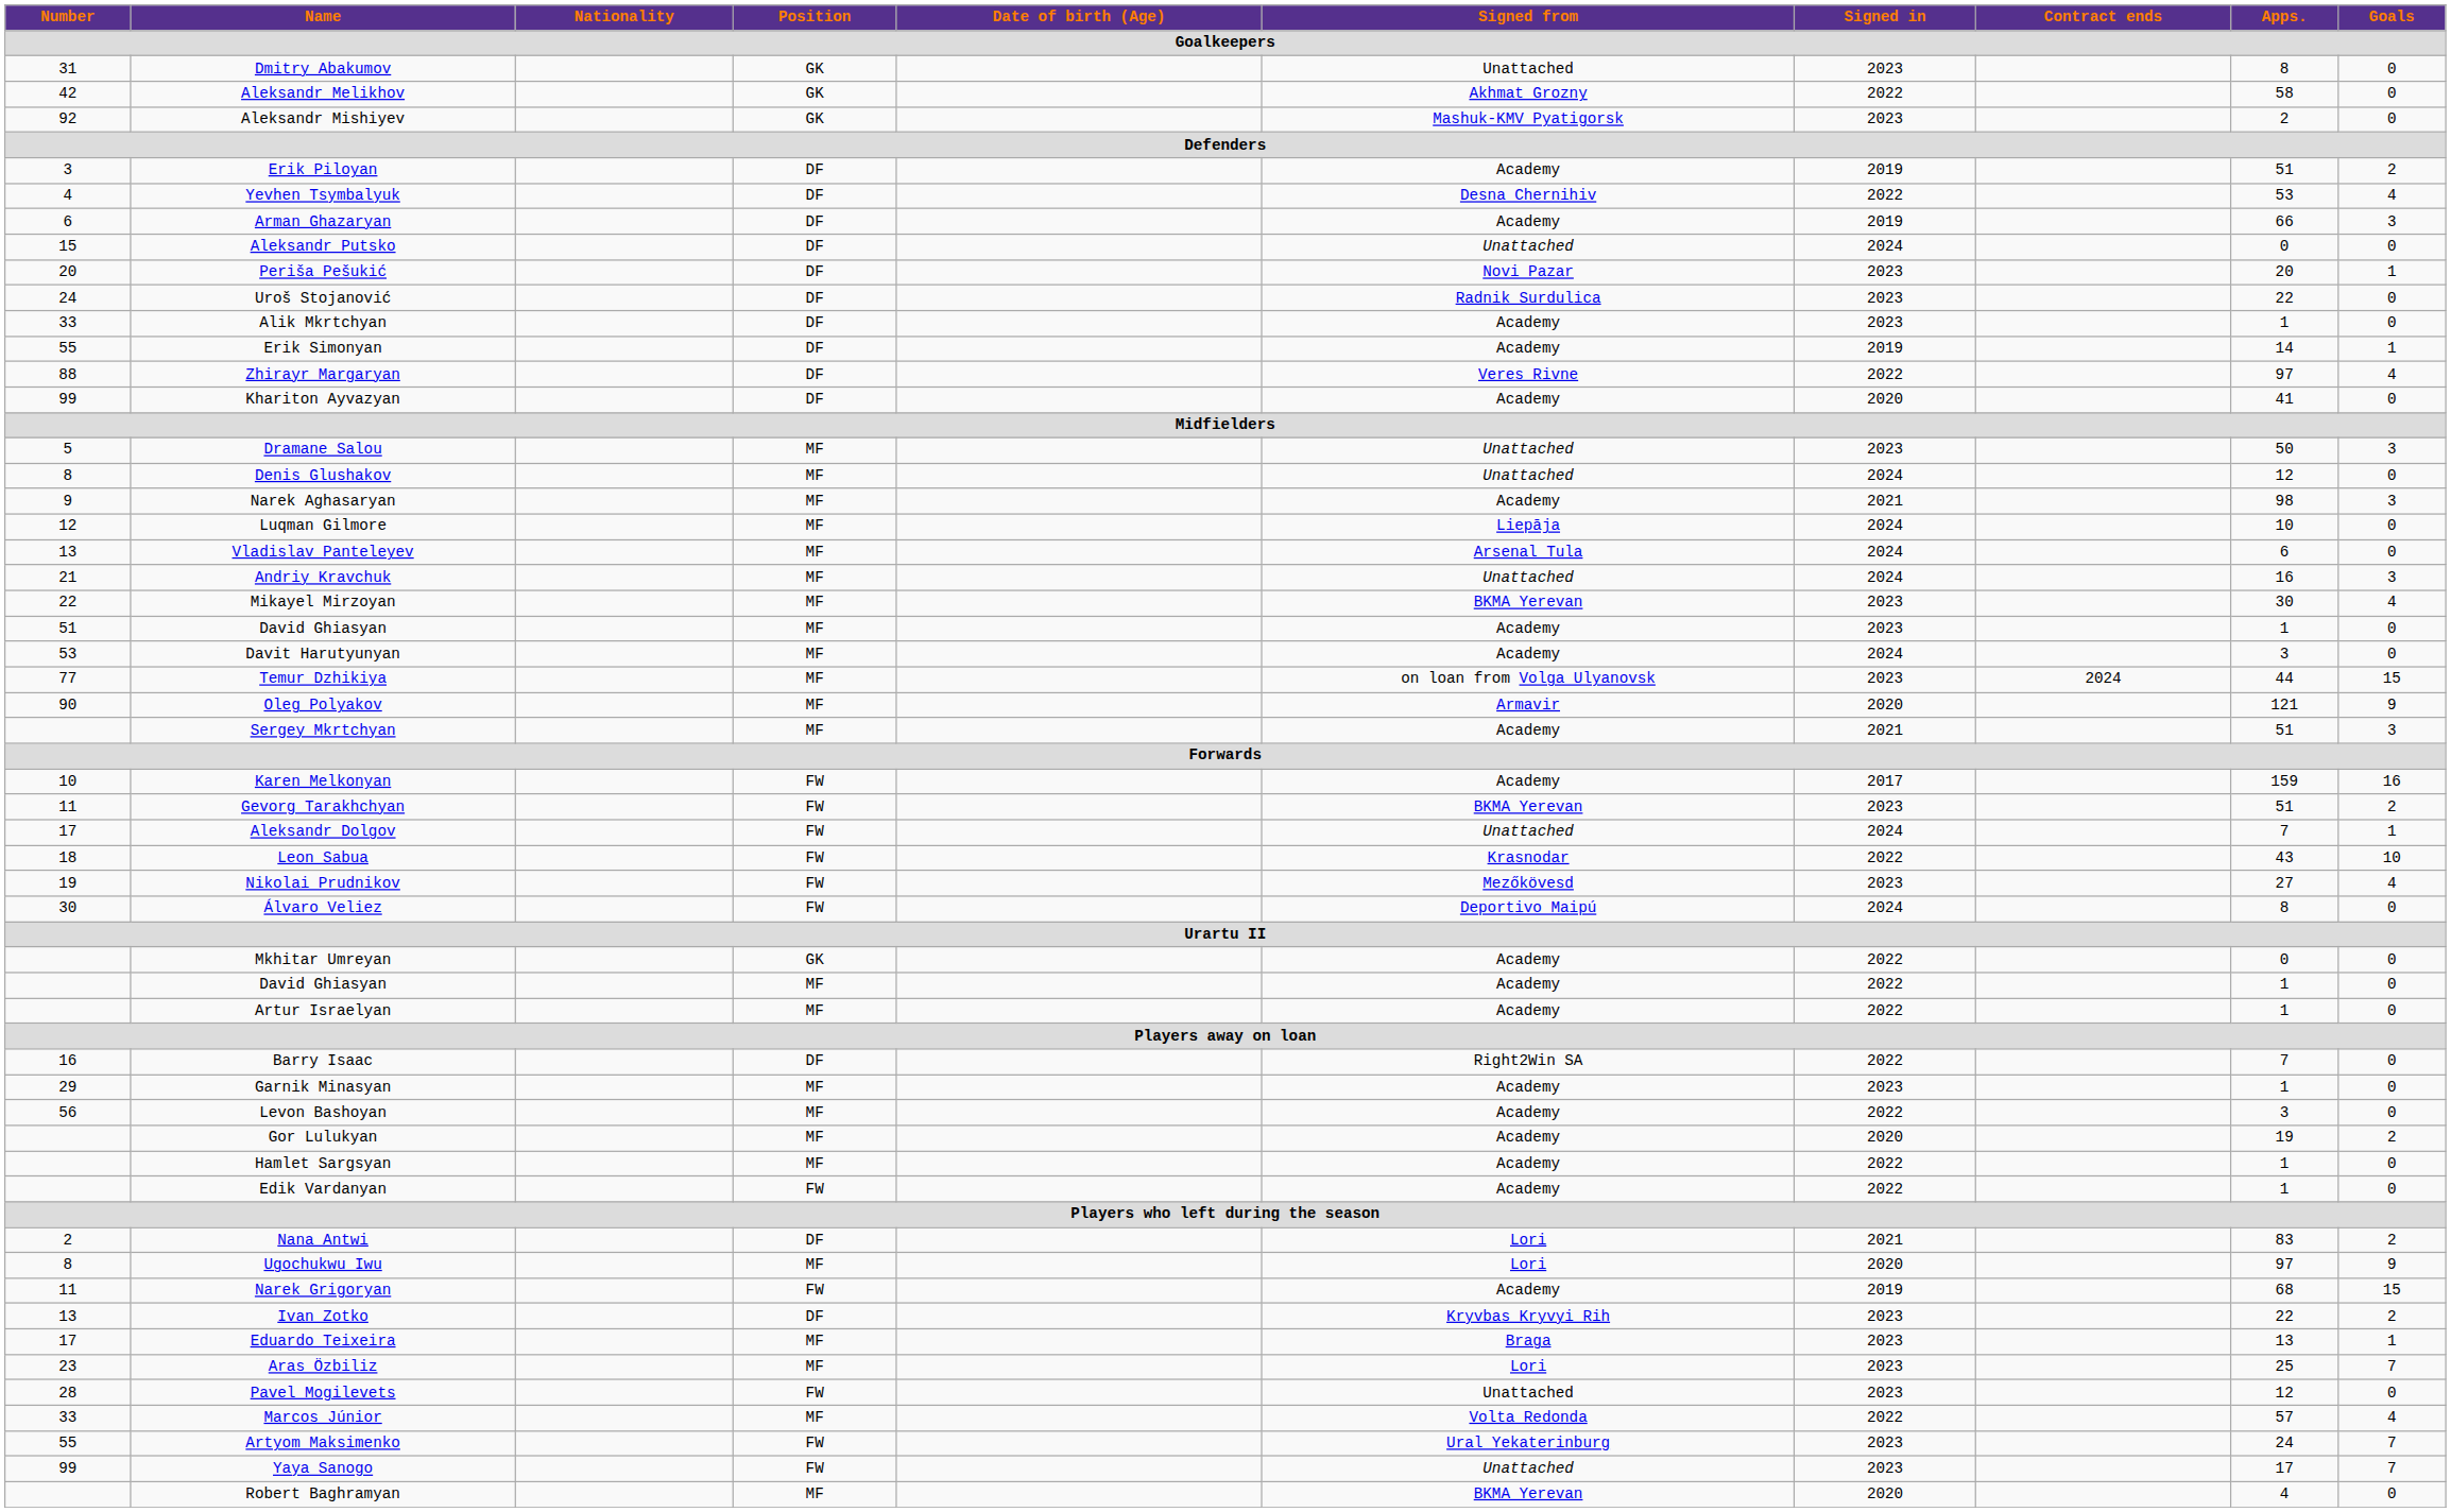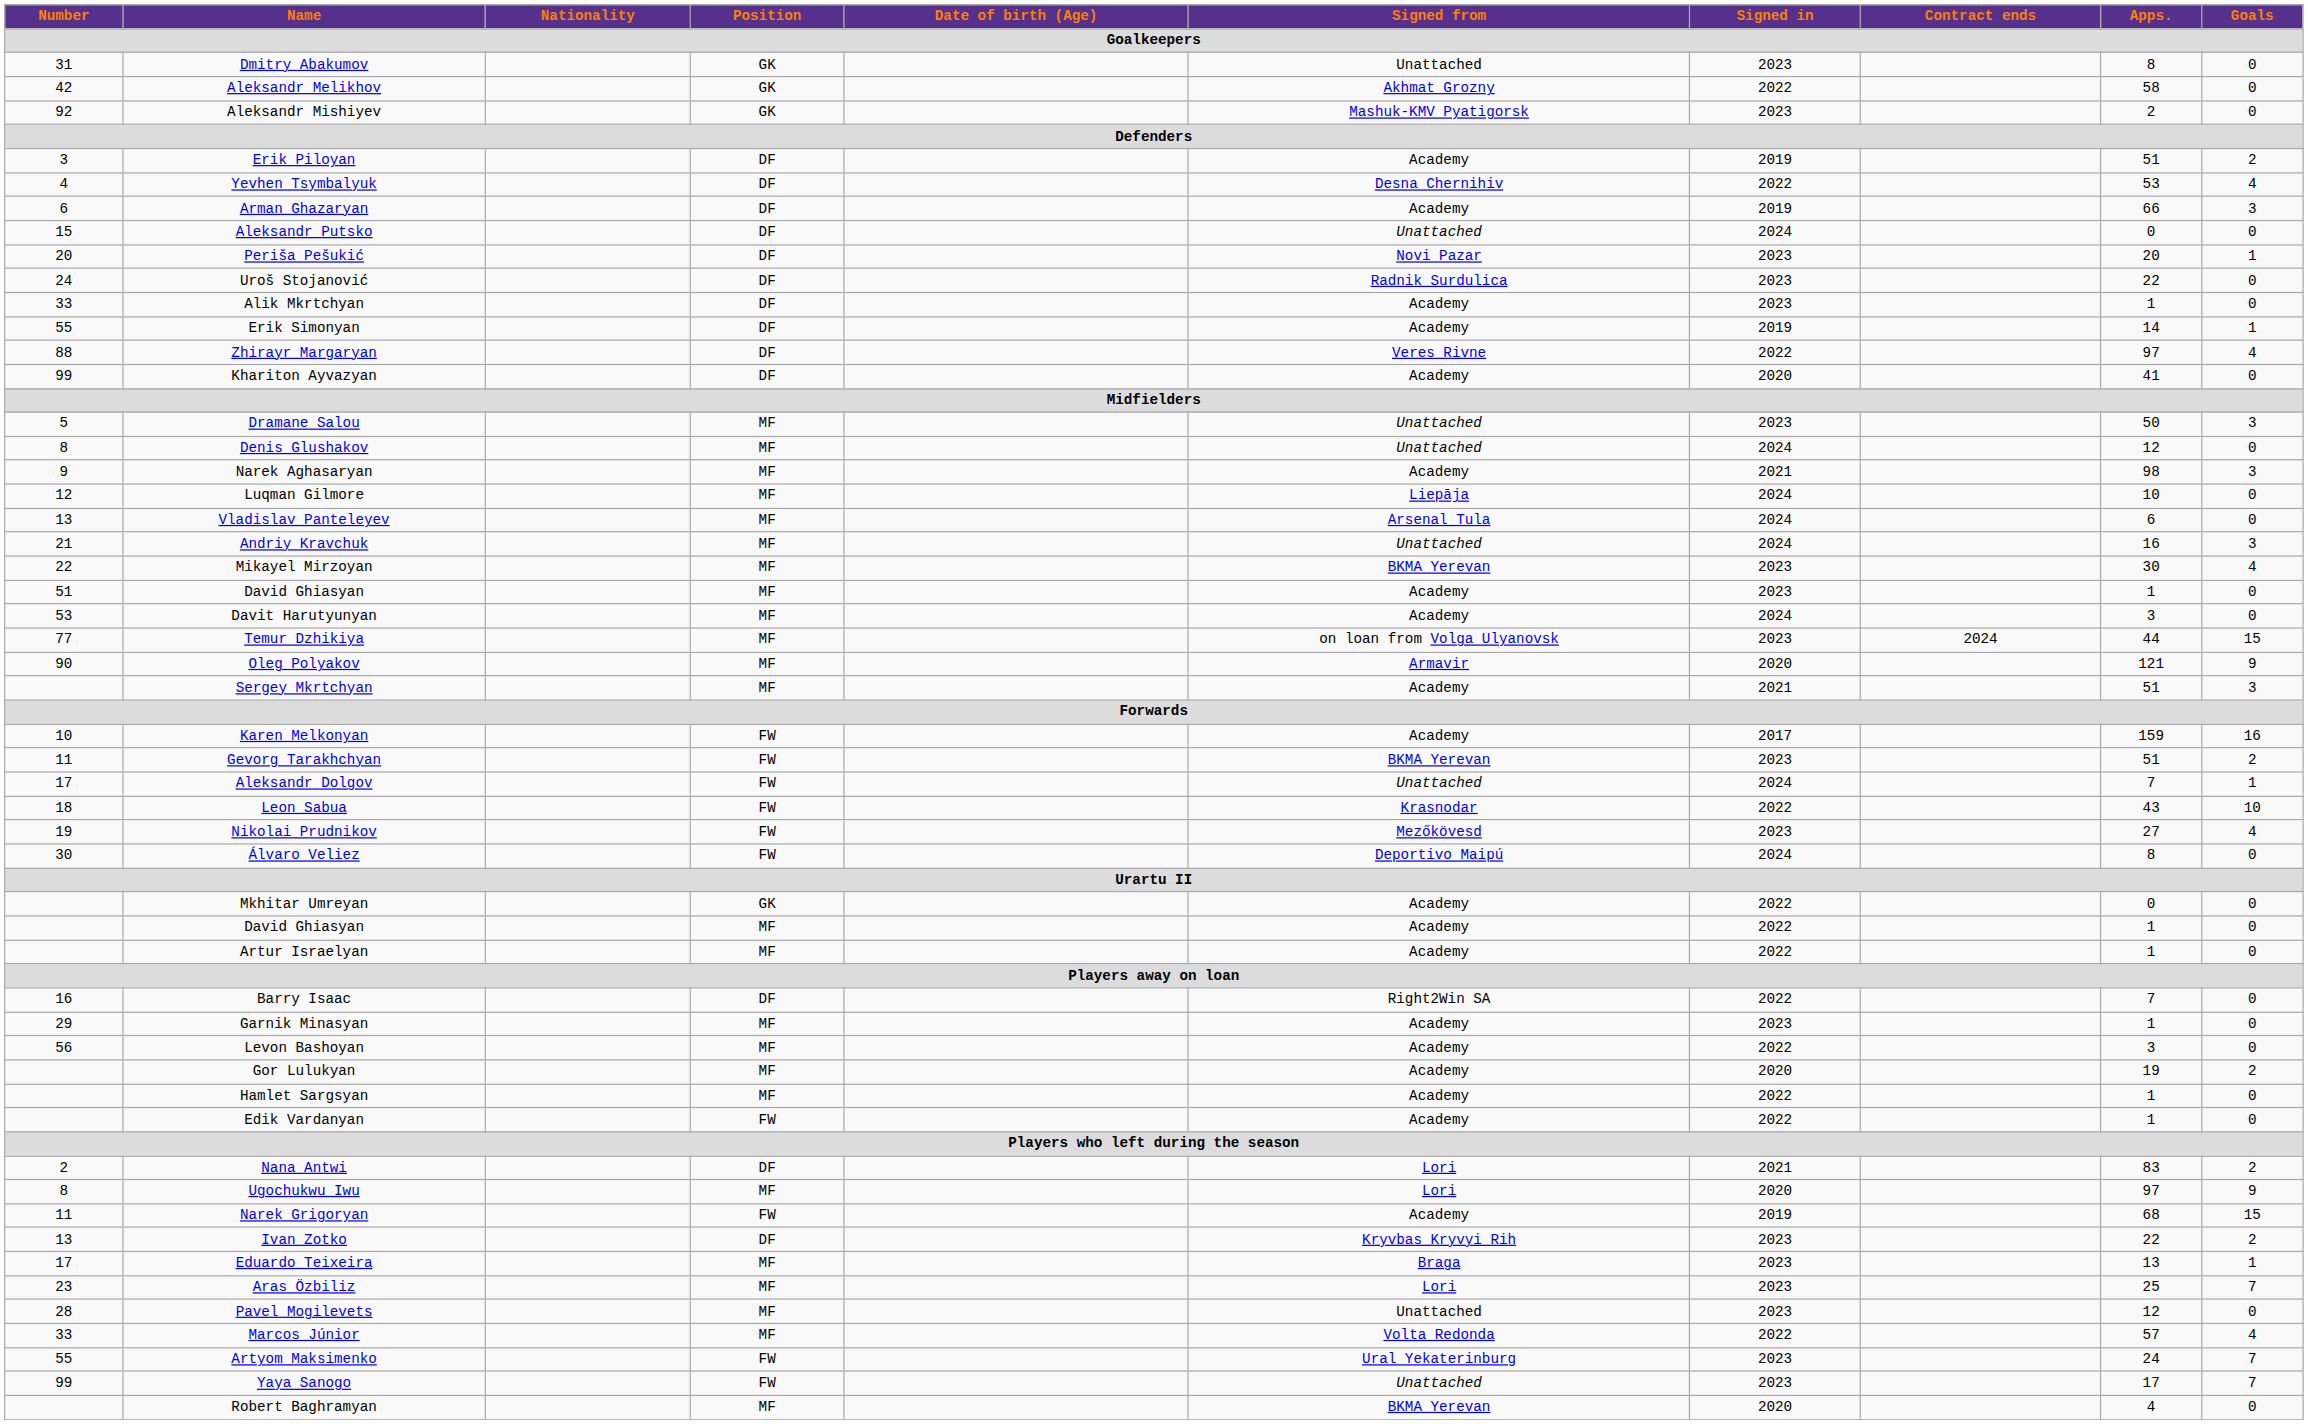Pavel Mogilevets | Position: FW -> MF
